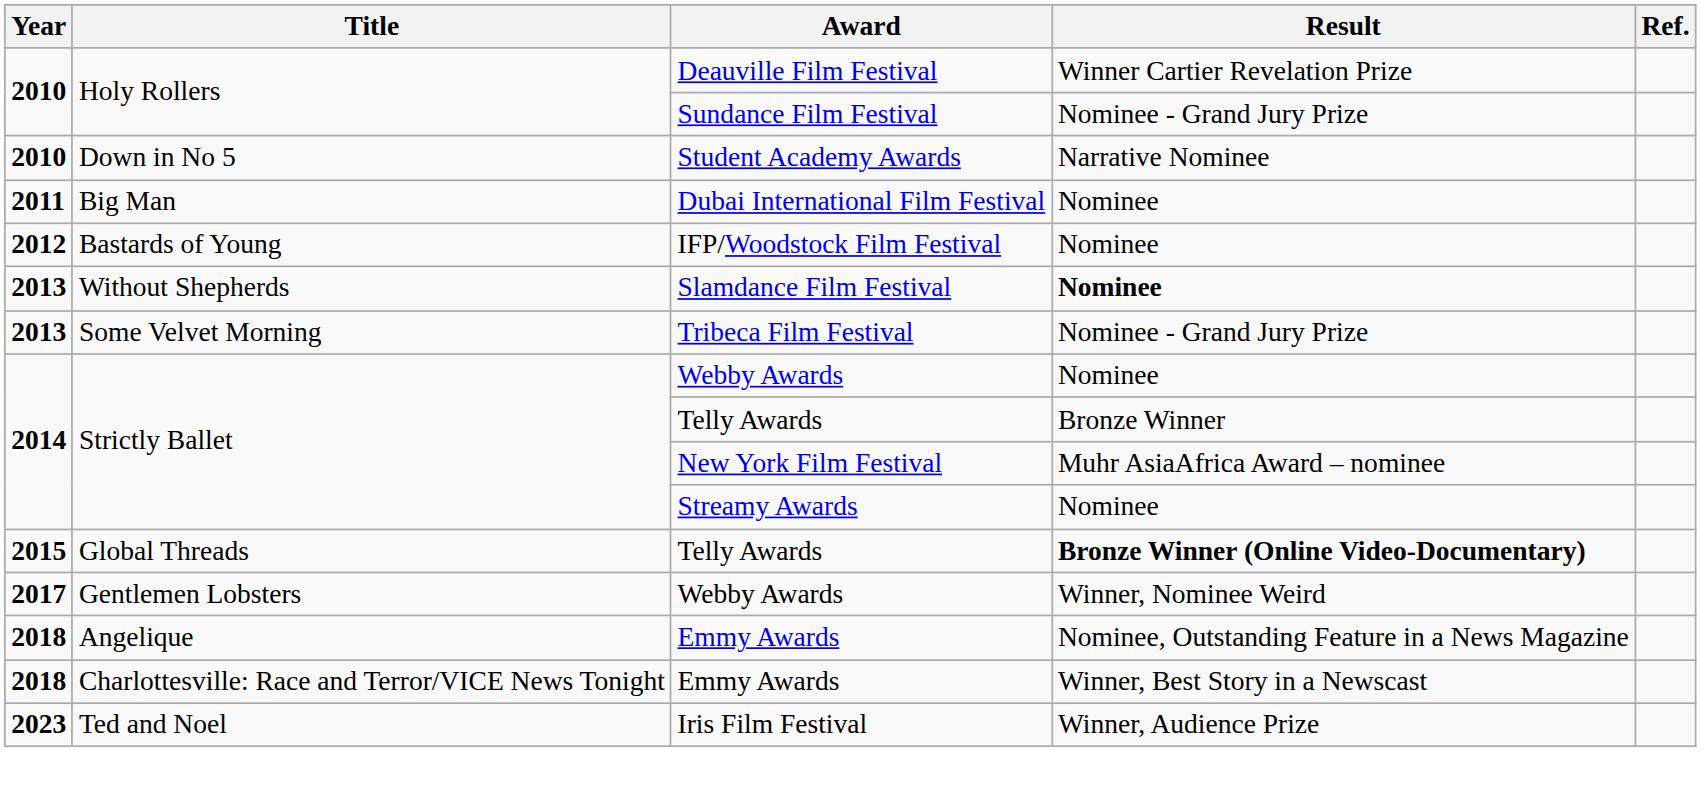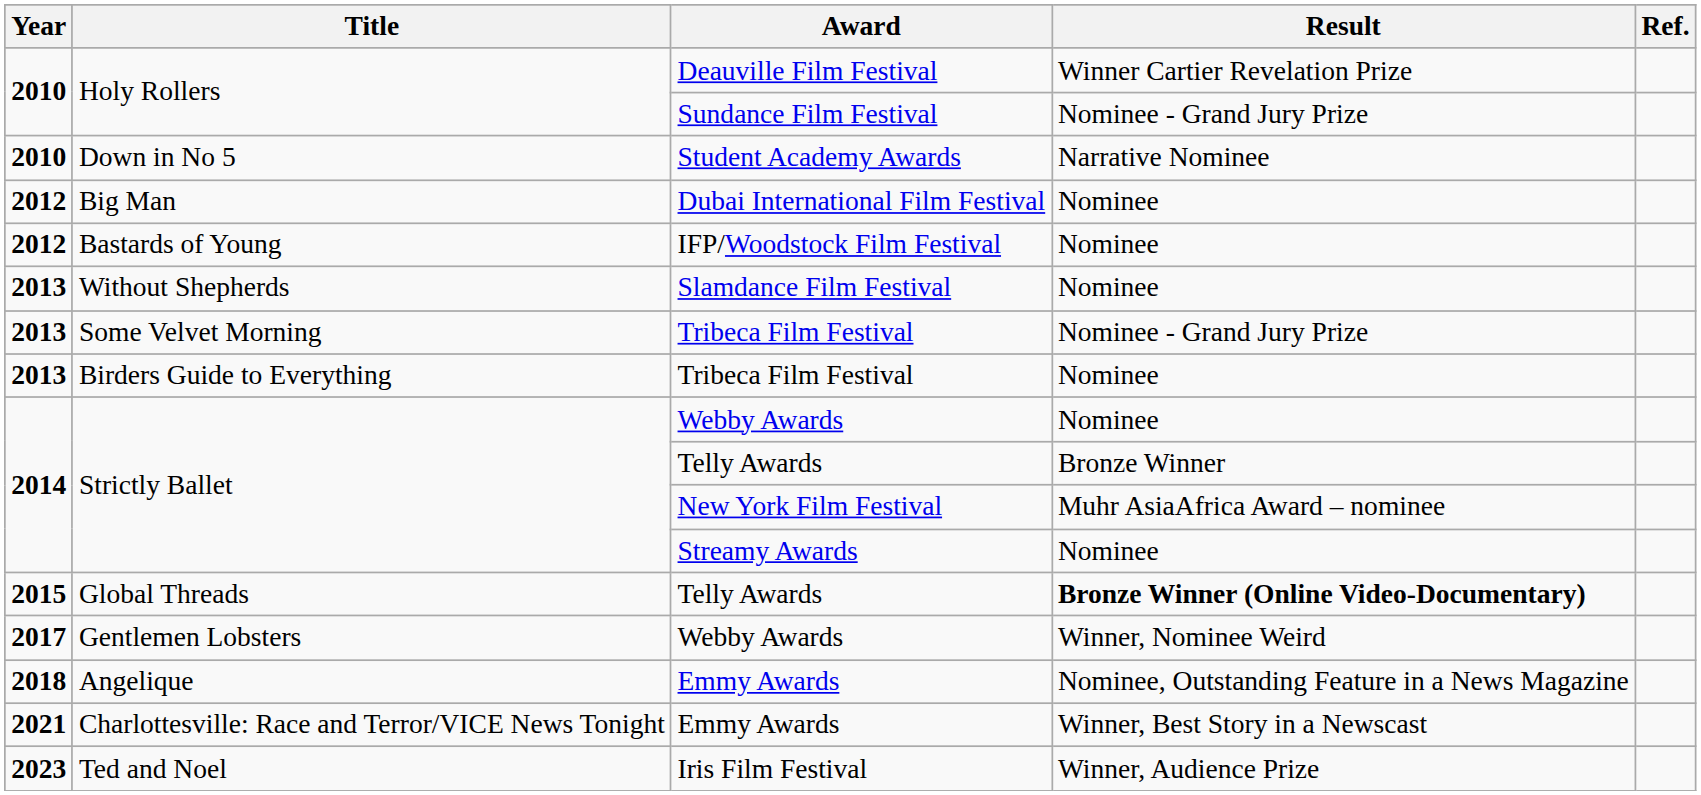Big Man | Year: 2011 -> 2012
Without Shepherds | Result: bold -> normal
+ row: 2013 | Birders Guide to Everything | Tribeca Film Festival | Nominee
Charlottesville: Race and Terror/VICE News Tonight | Year: 2018 -> 2021
